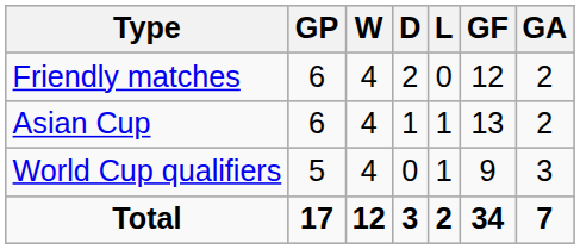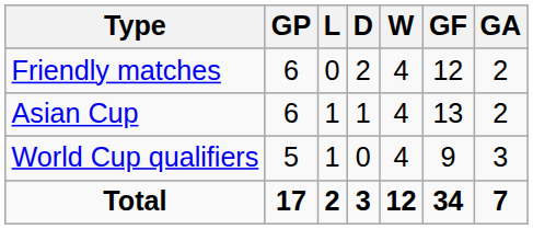columns swapped: W <-> L
